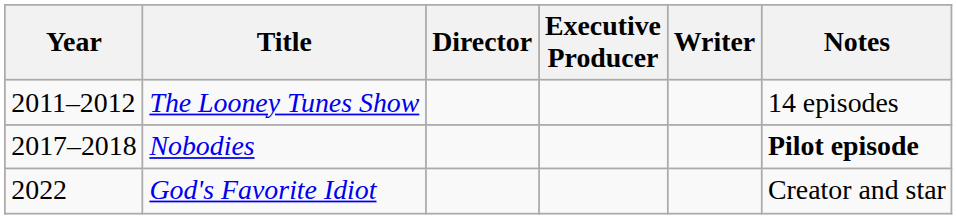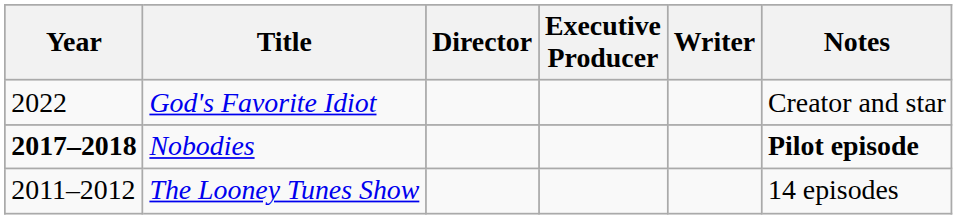rows swapped: The Looney Tunes Show <-> God's Favorite Idiot
Nobodies | Year: normal -> bold
